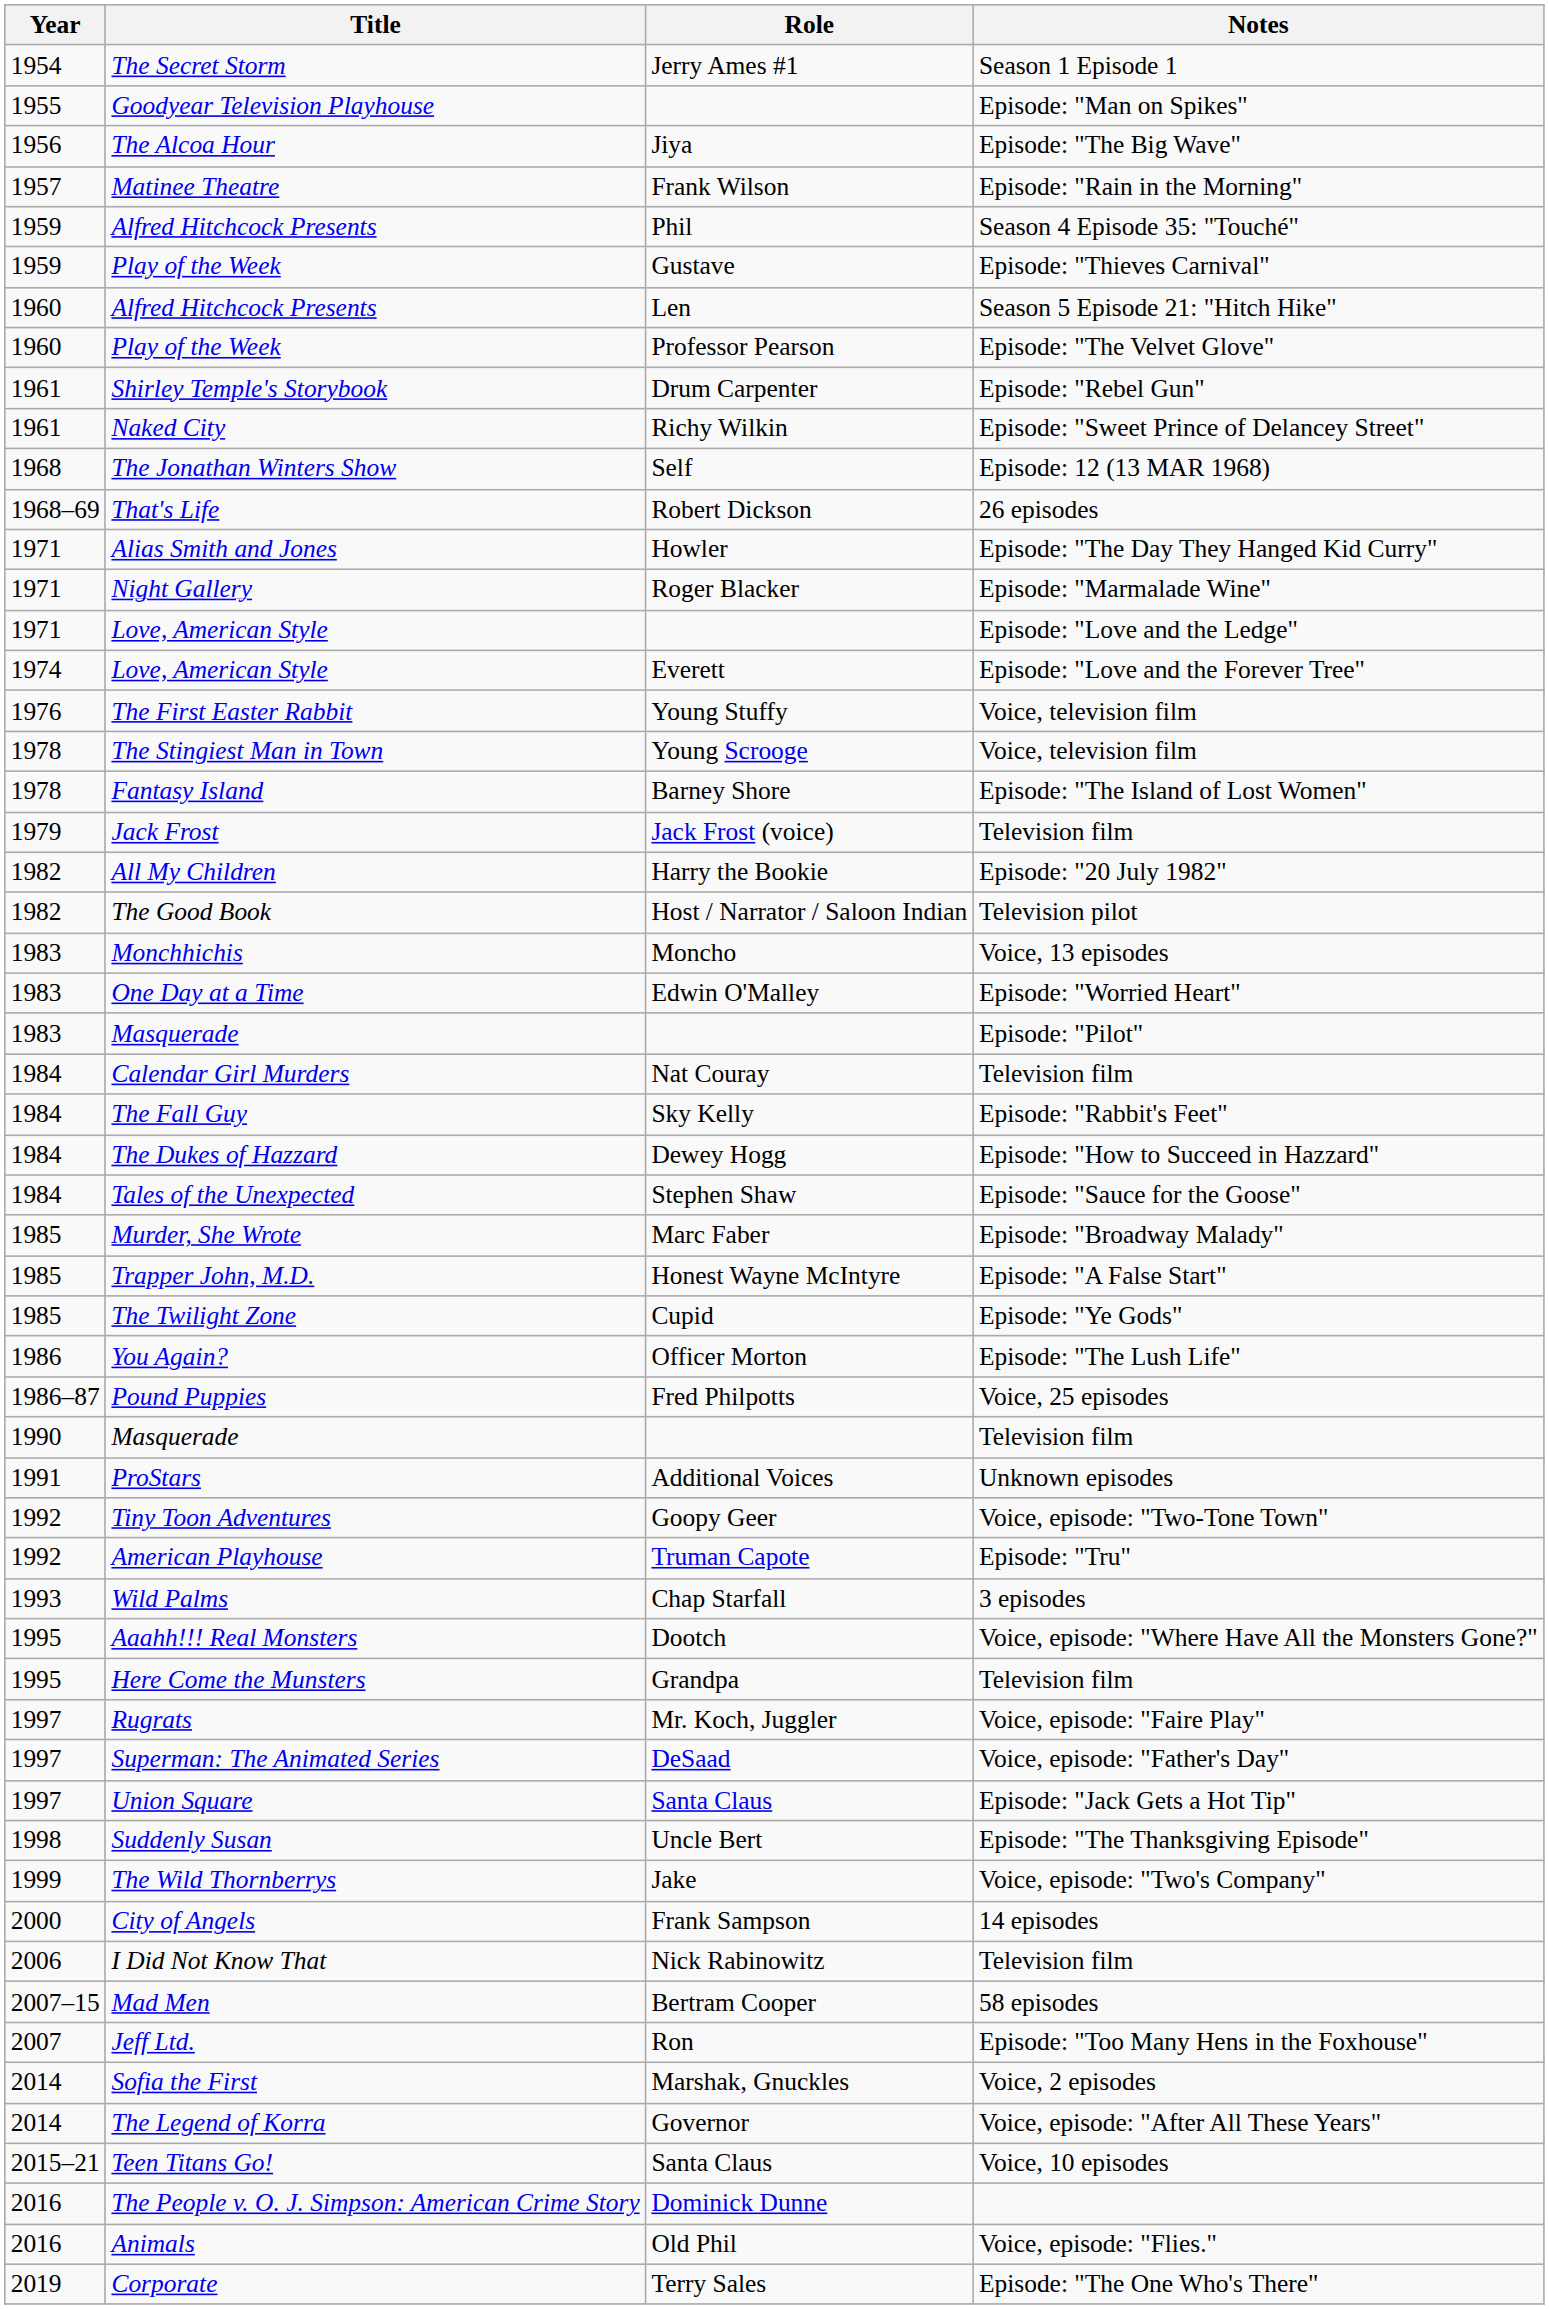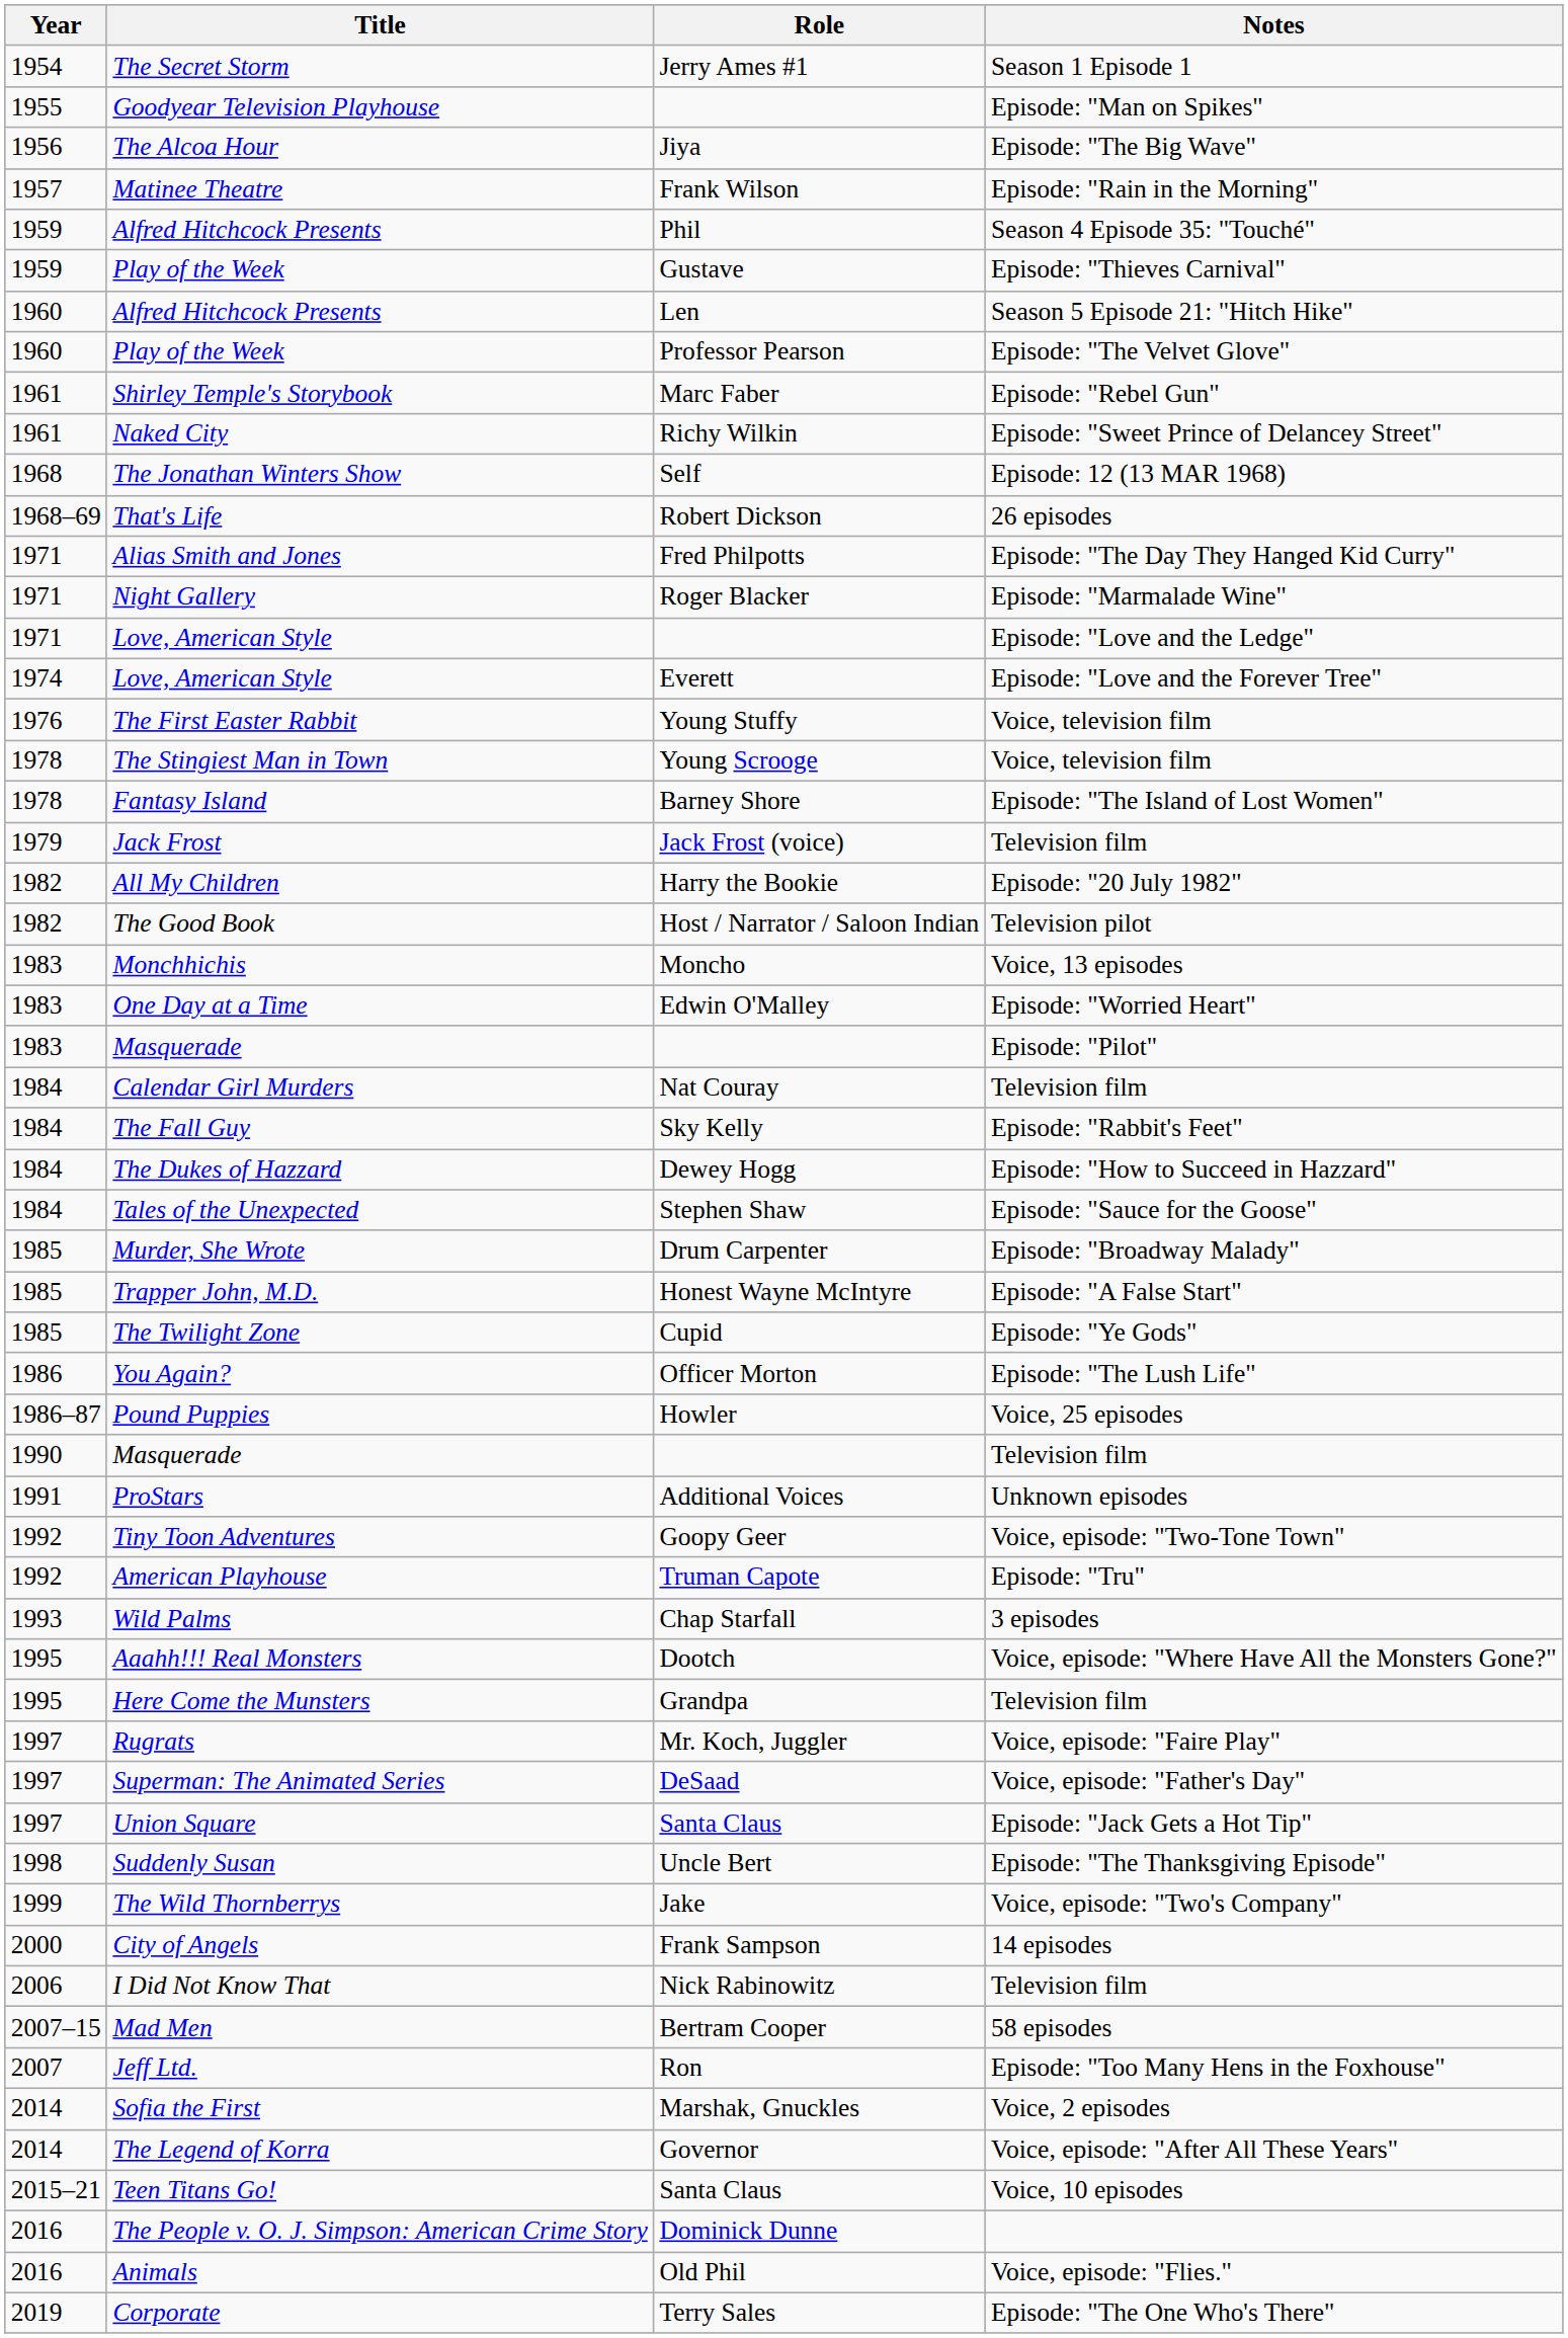Shirley Temple's Storybook | Role: Drum Carpenter -> Marc Faber
Alias Smith and Jones | Role: Howler -> Fred Philpotts
Murder, She Wrote | Role: Marc Faber -> Drum Carpenter
Pound Puppies | Role: Fred Philpotts -> Howler
